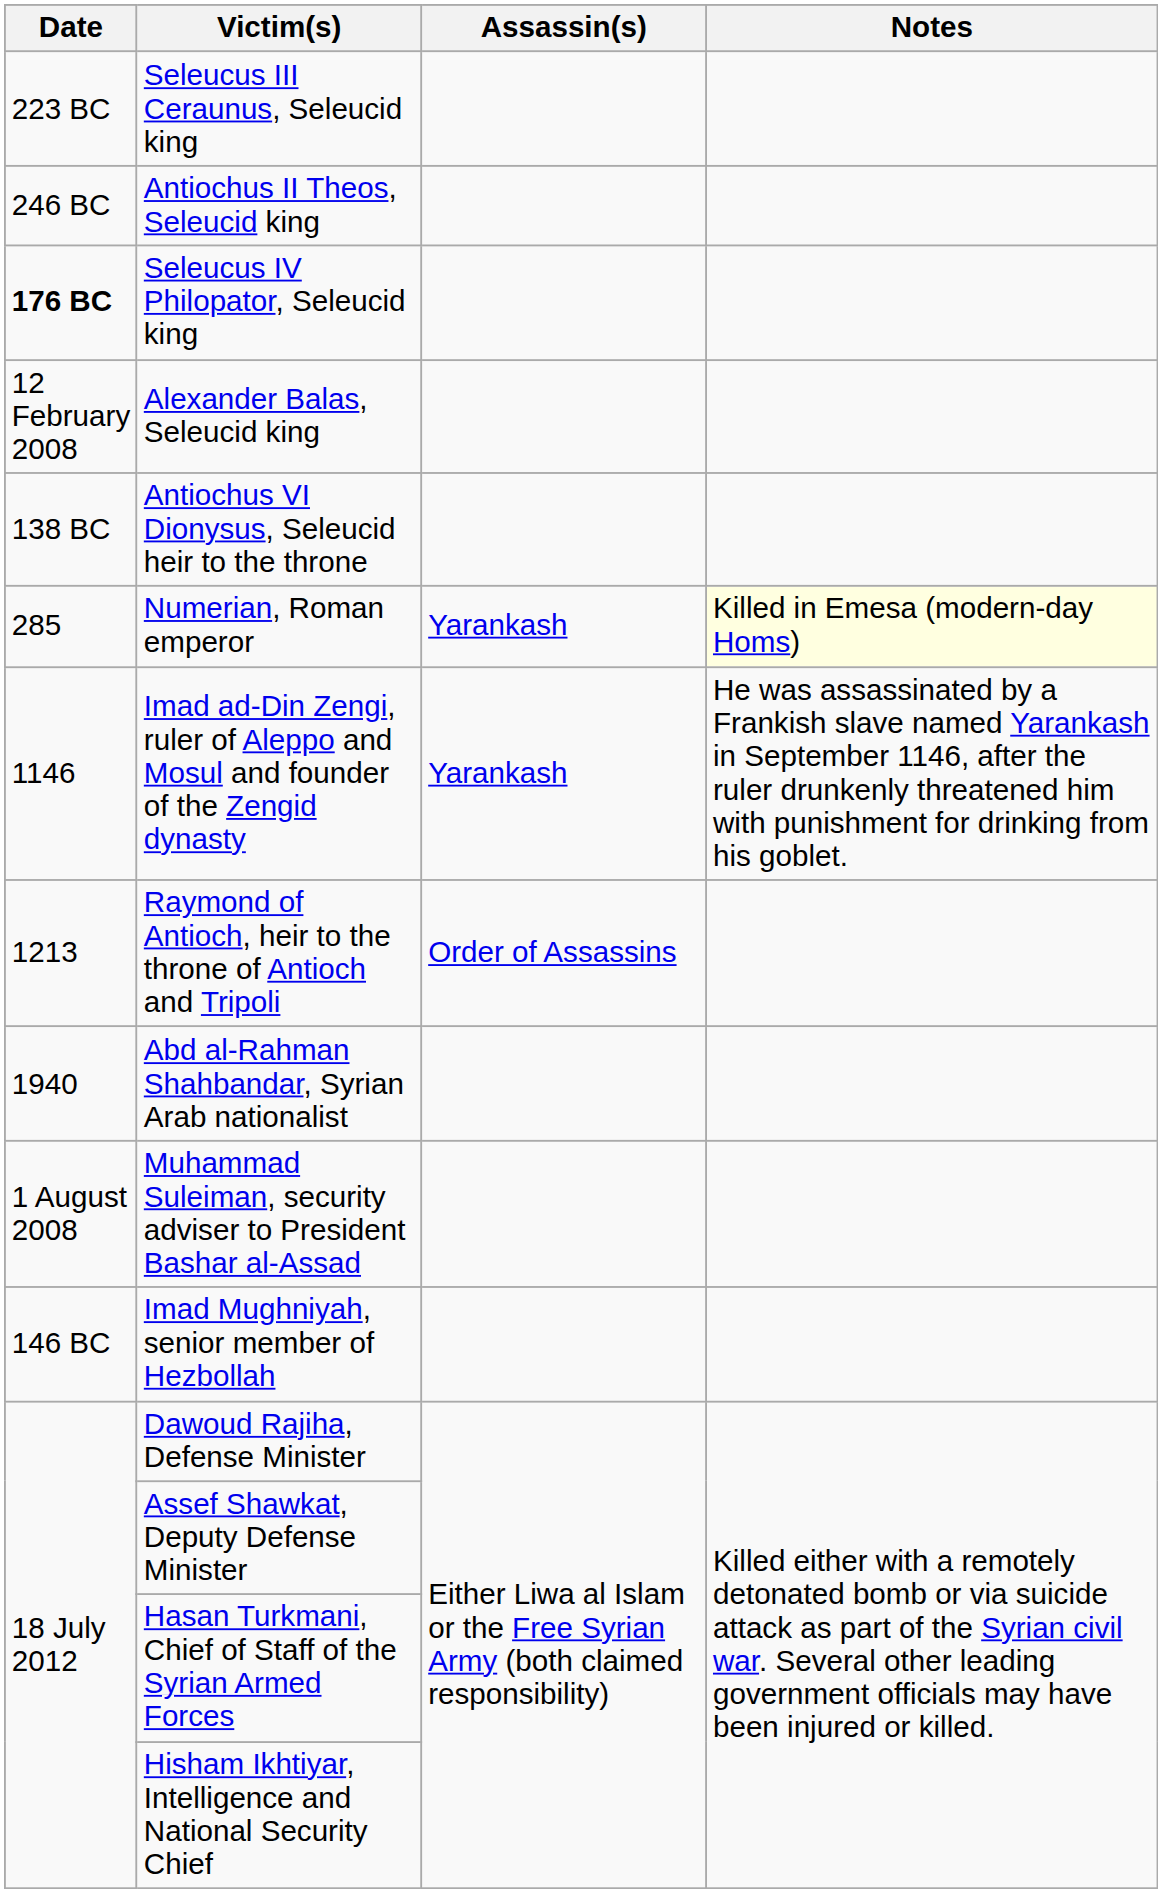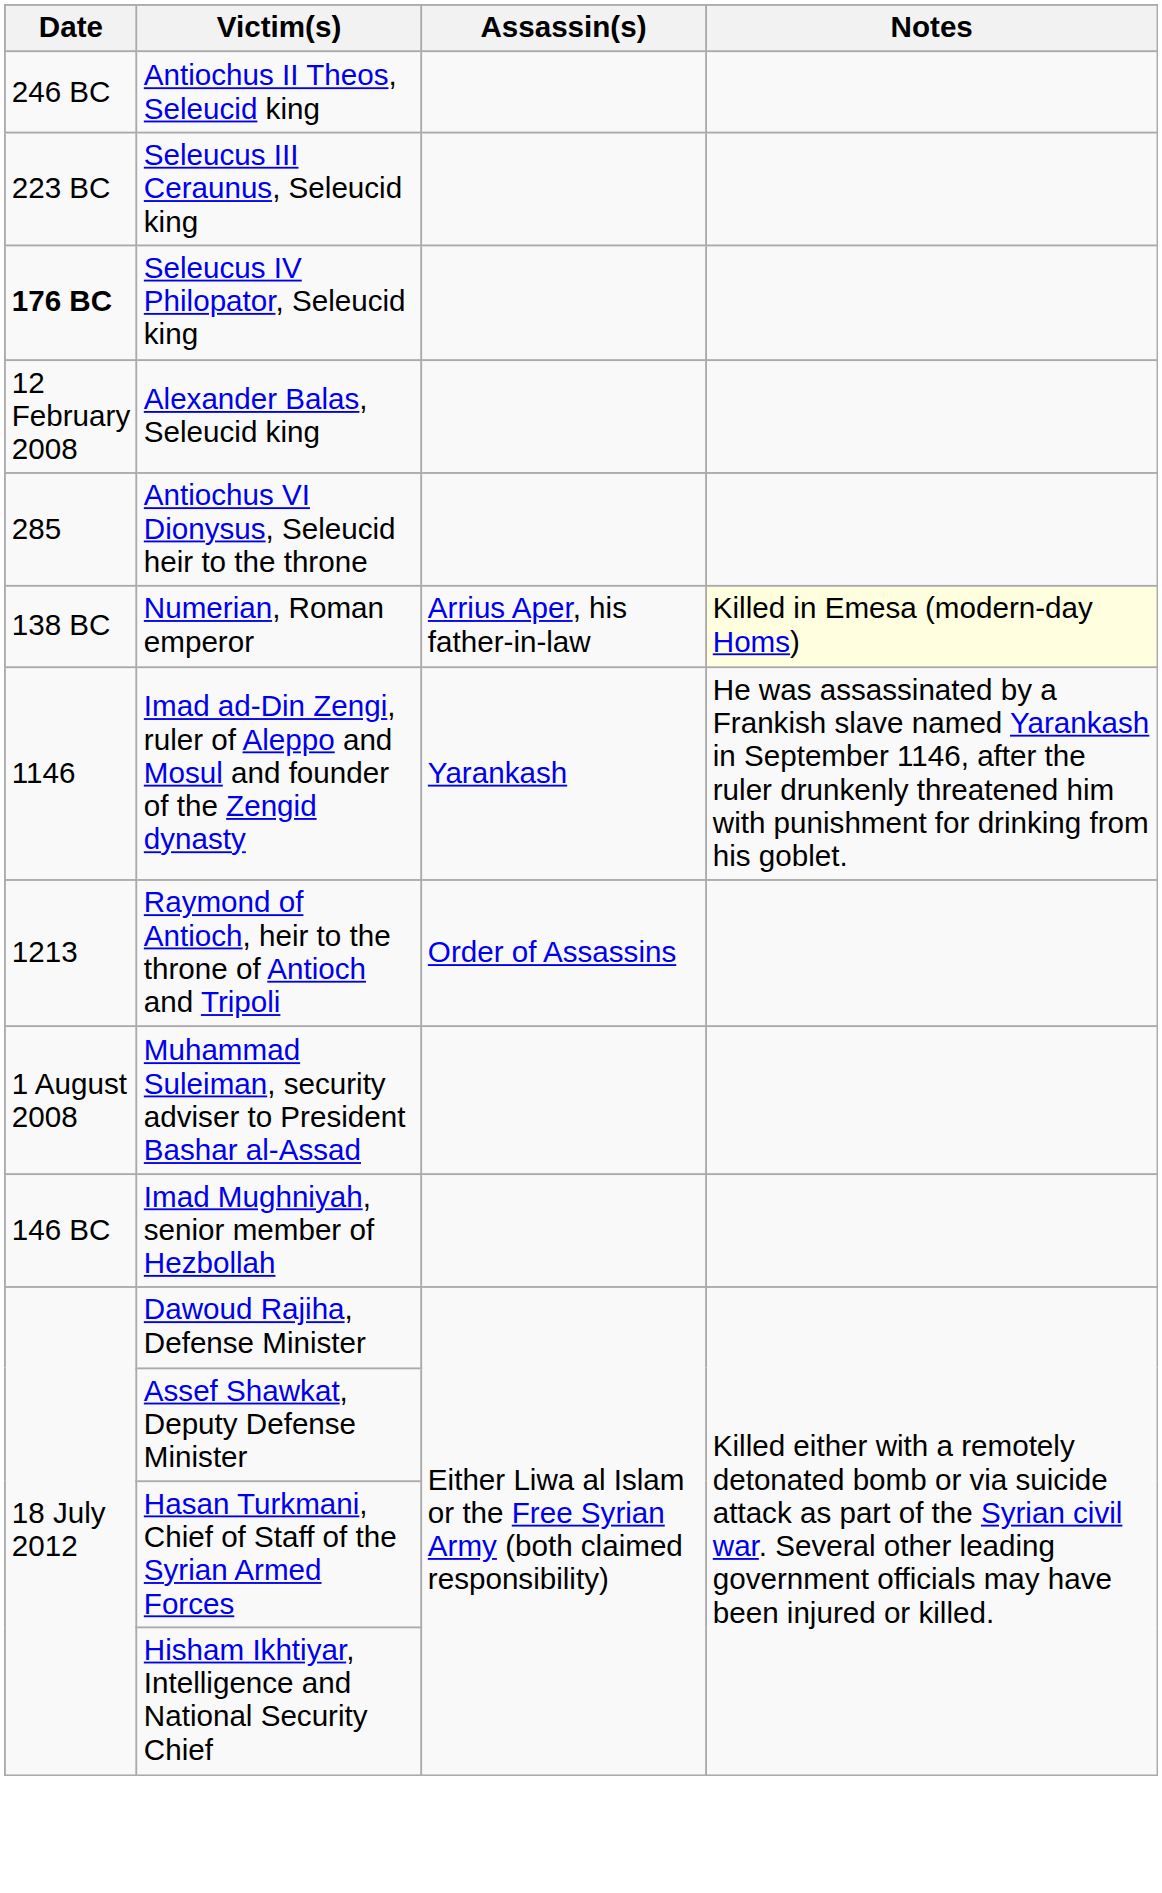rows swapped: Antiochus II Theos, Seleucid king <-> Seleucus III Ceraunus, Seleucid king
Antiochus VI Dionysus, Seleucid heir to the throne | Date: 138 BC -> 285
Numerian, Roman emperor | Date: 285 -> 138 BC
Numerian, Roman emperor | Assassin(s): Yarankash -> Arrius Aper, his father-in-law
- row: 1940 | Abd al-Rahman Shahbandar, Syrian Arab nationalist
